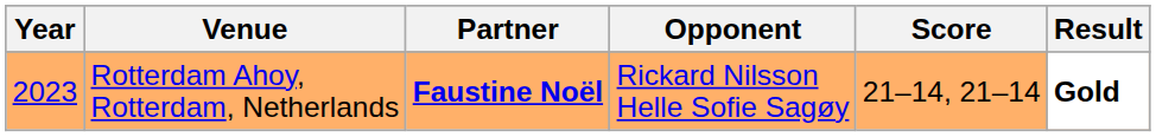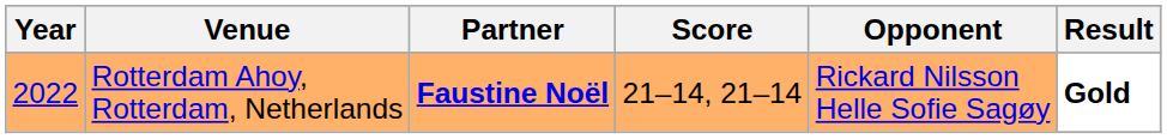columns swapped: Opponent <-> Score
Rotterdam Ahoy, Rotterdam, Netherlands | Year: 2023 -> 2022
